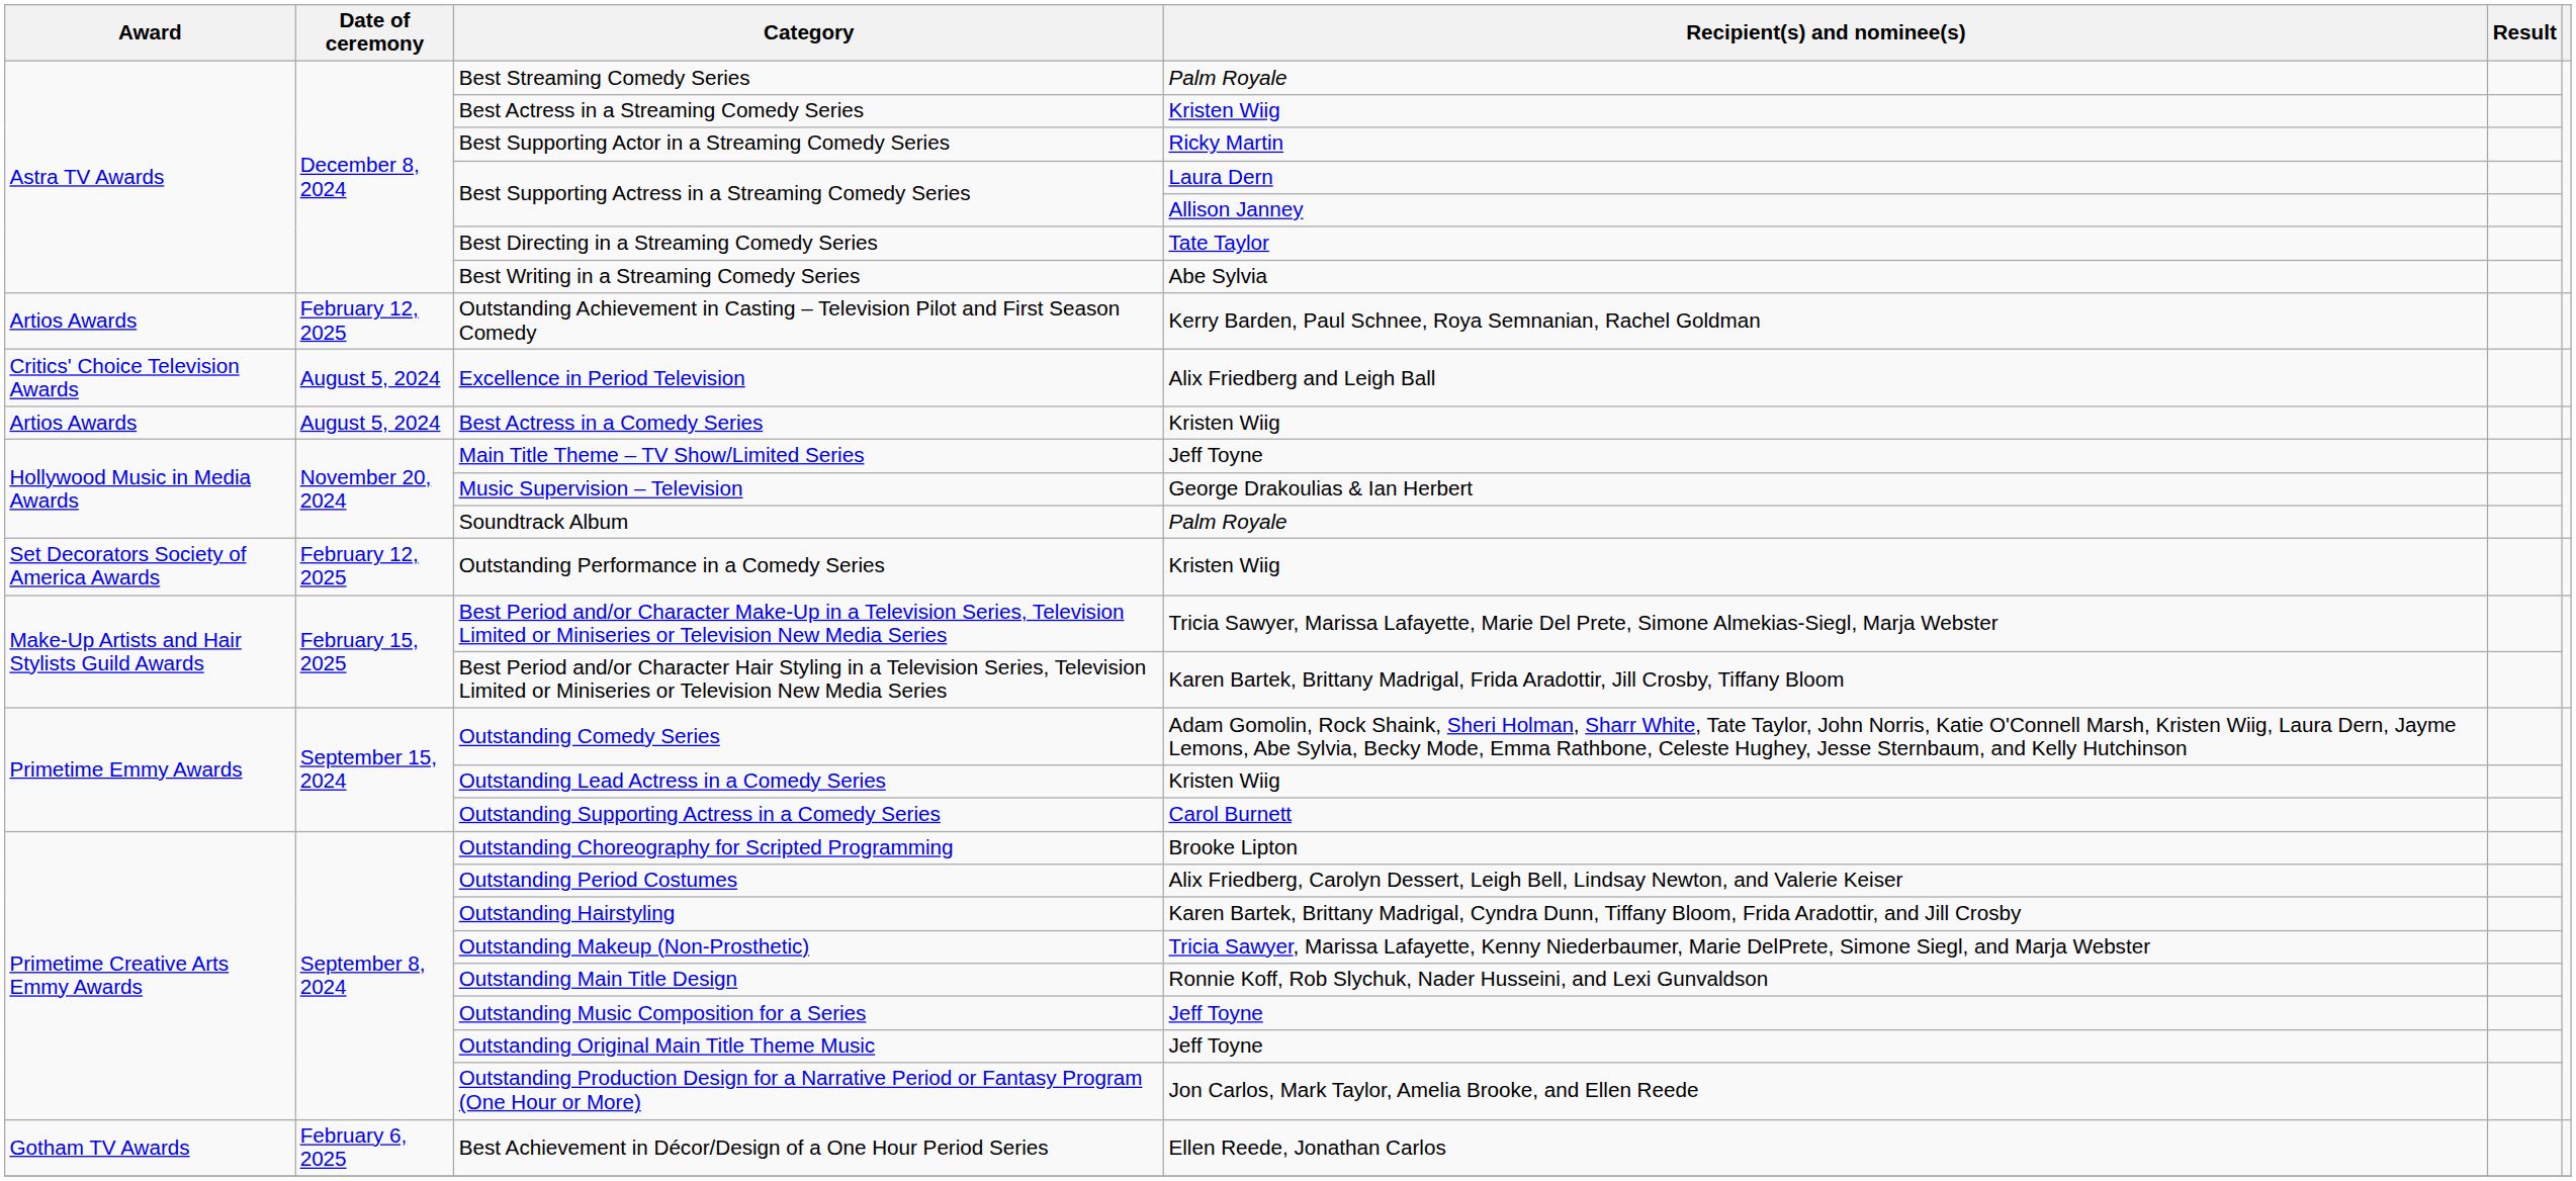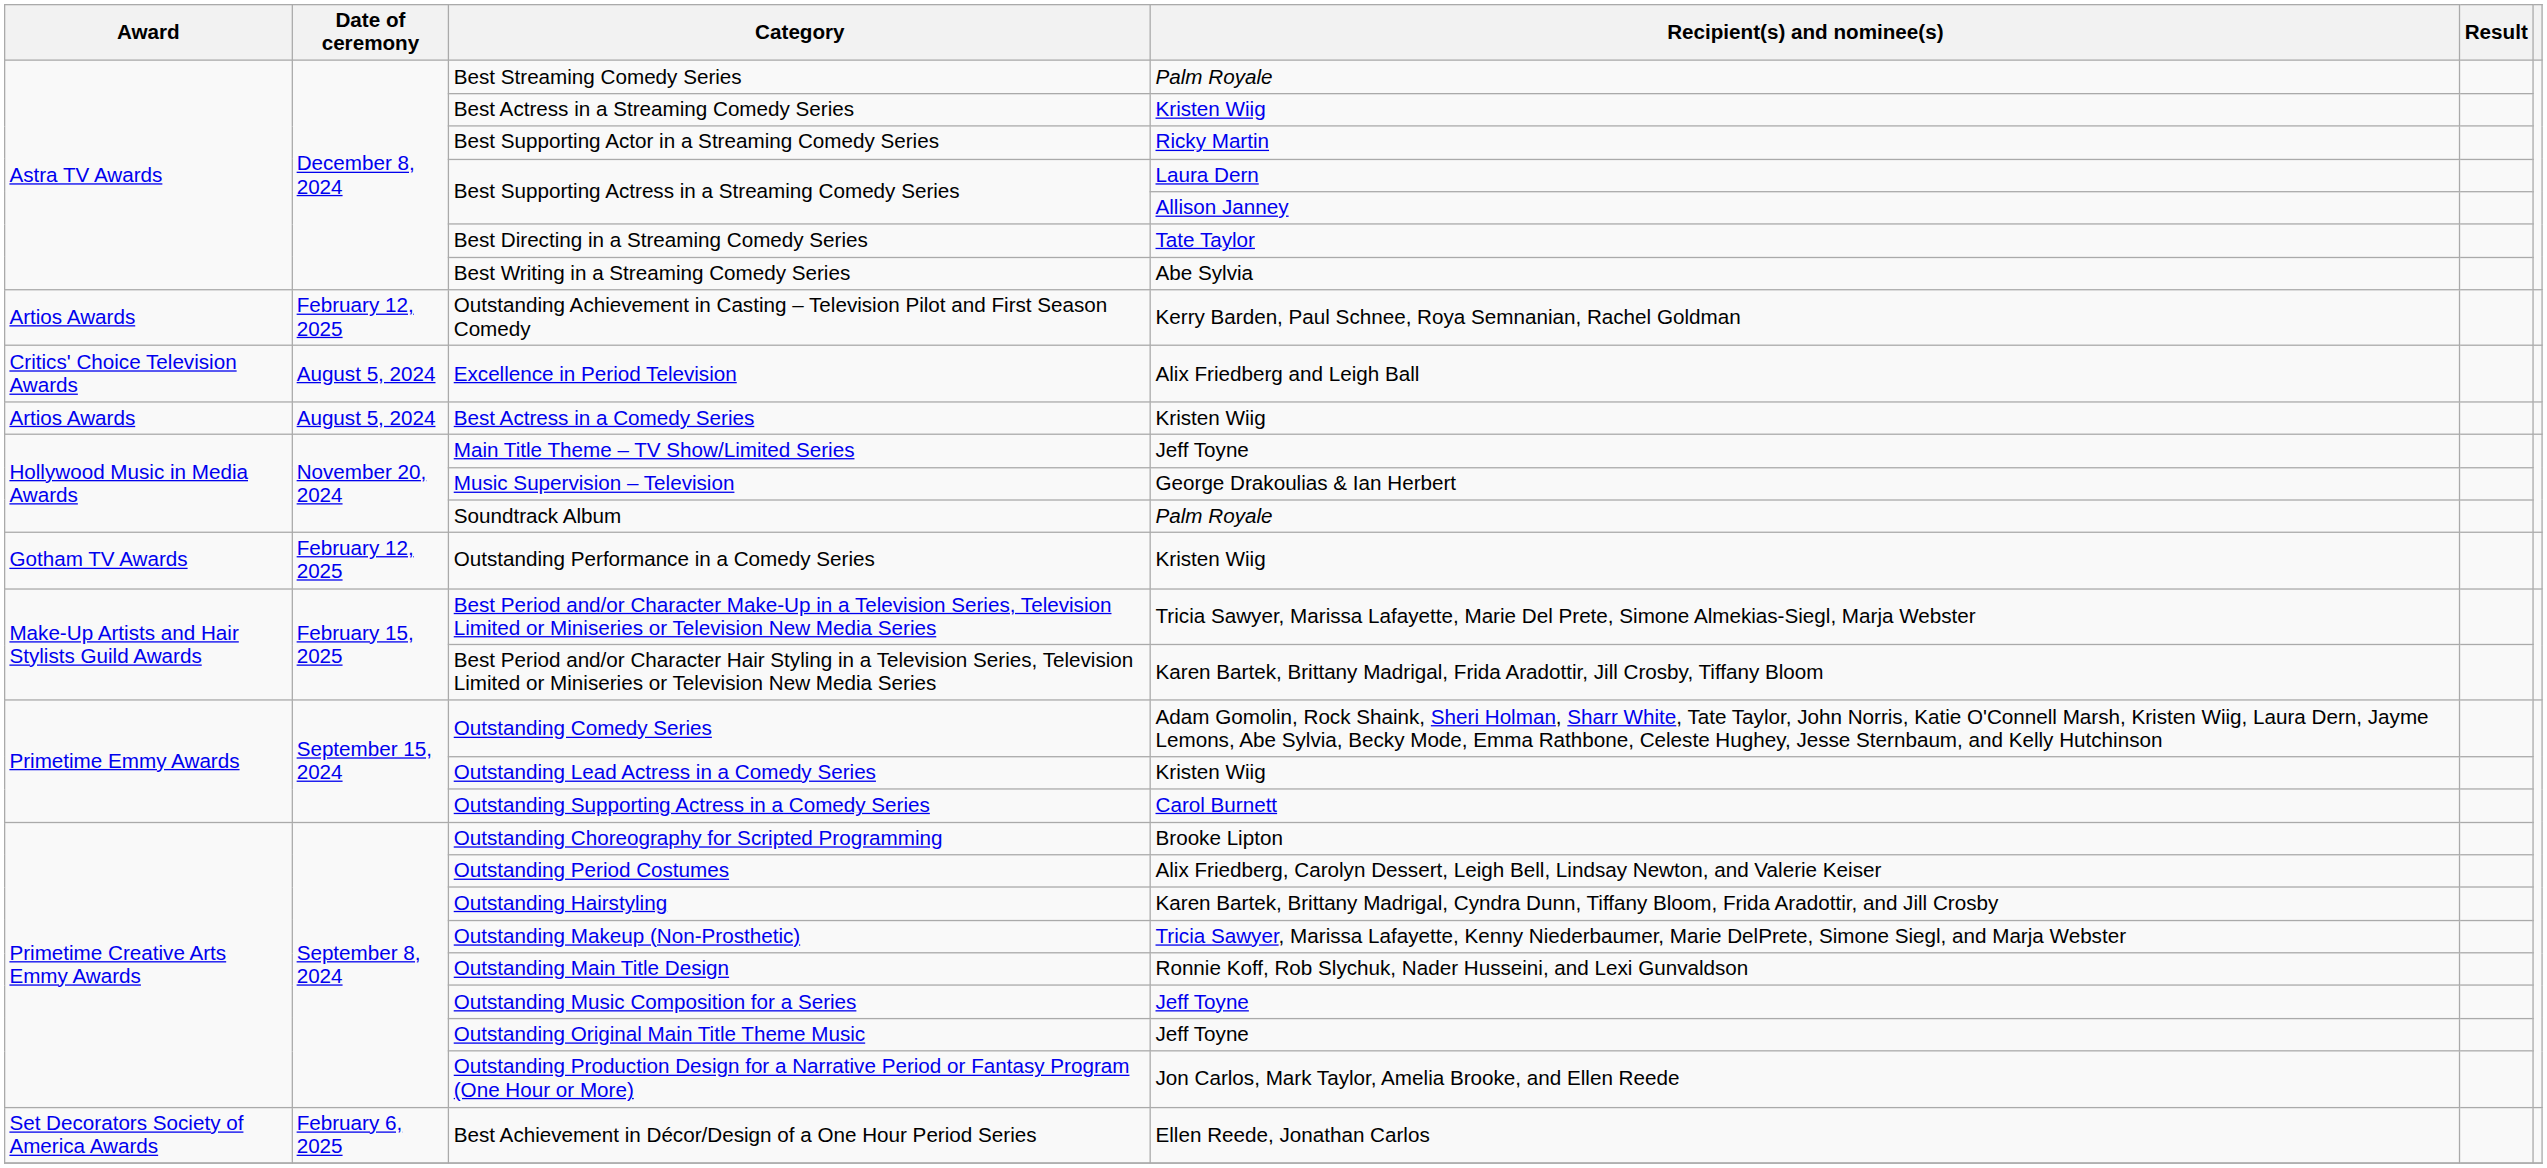Outstanding Performance in a Comedy Series | Award: Set Decorators Society of America Awards -> Gotham TV Awards
Best Achievement in Décor/Design of a One Hour Period Series | Award: Gotham TV Awards -> Set Decorators Society of America Awards
